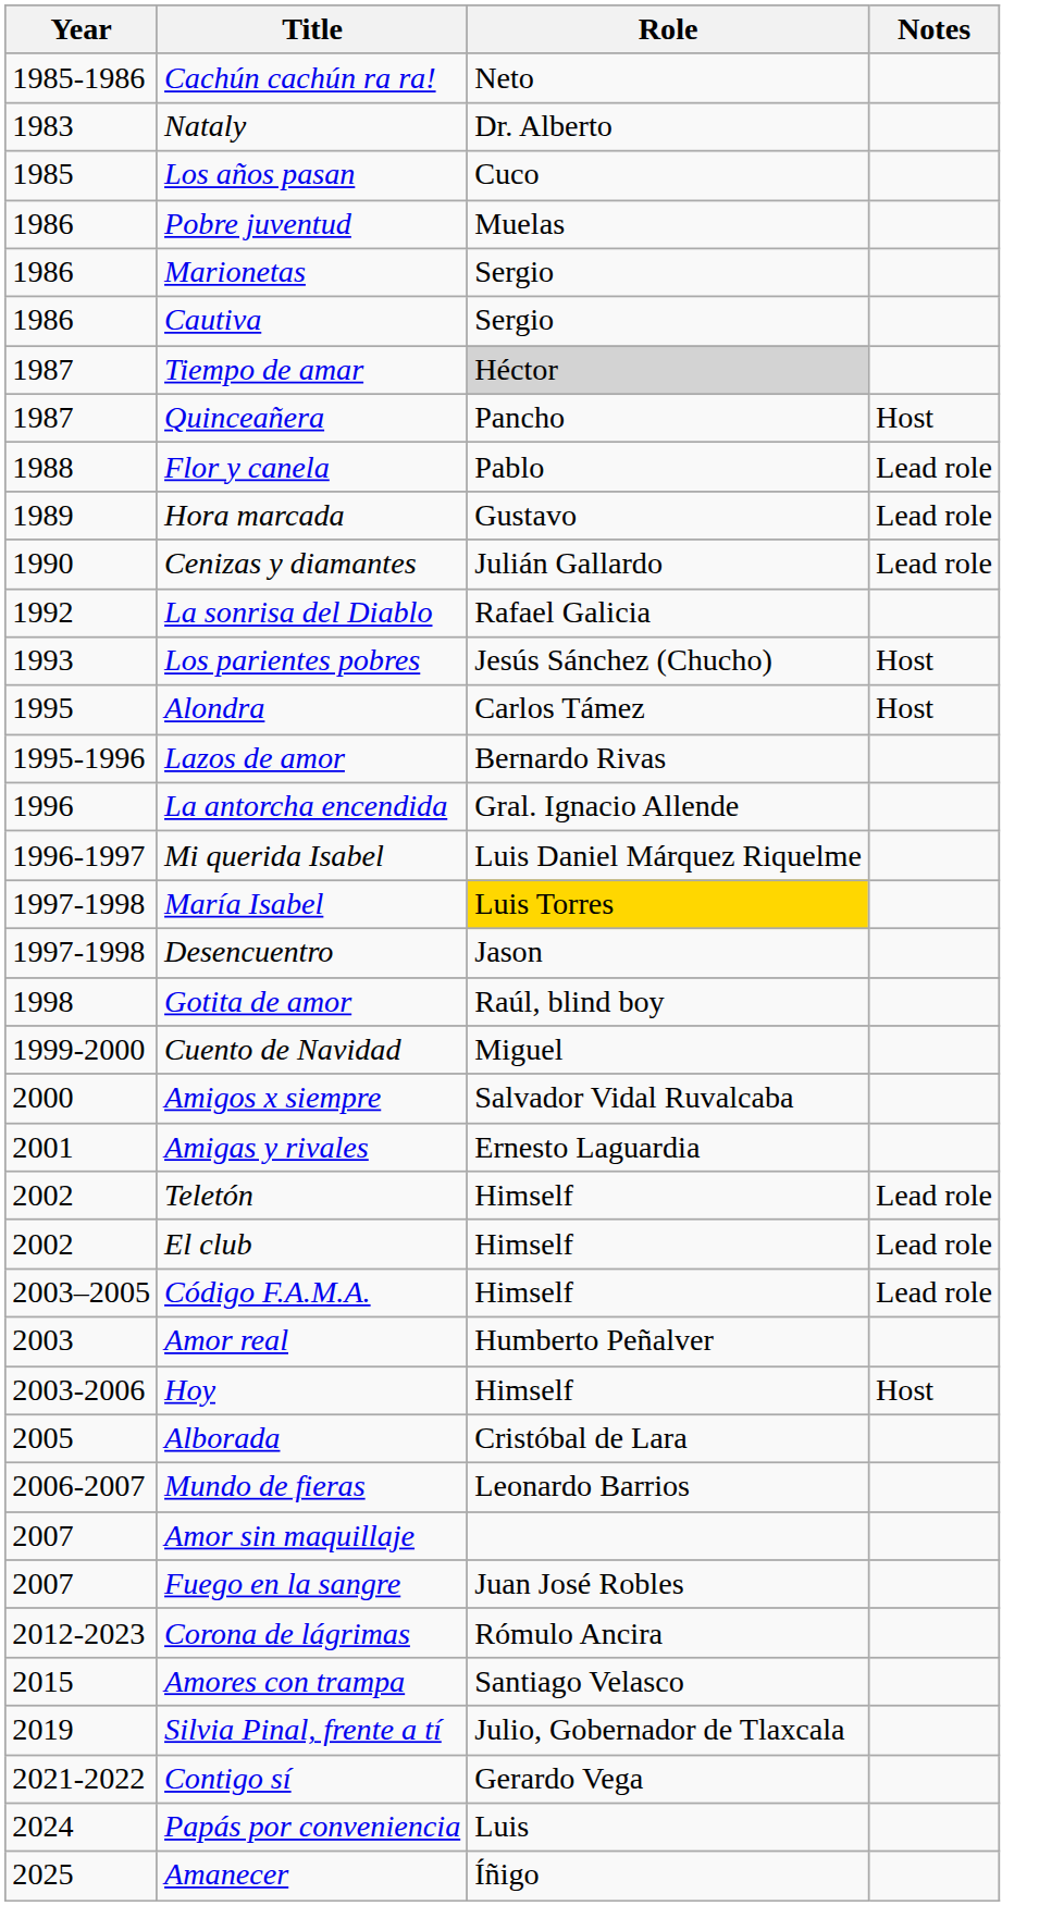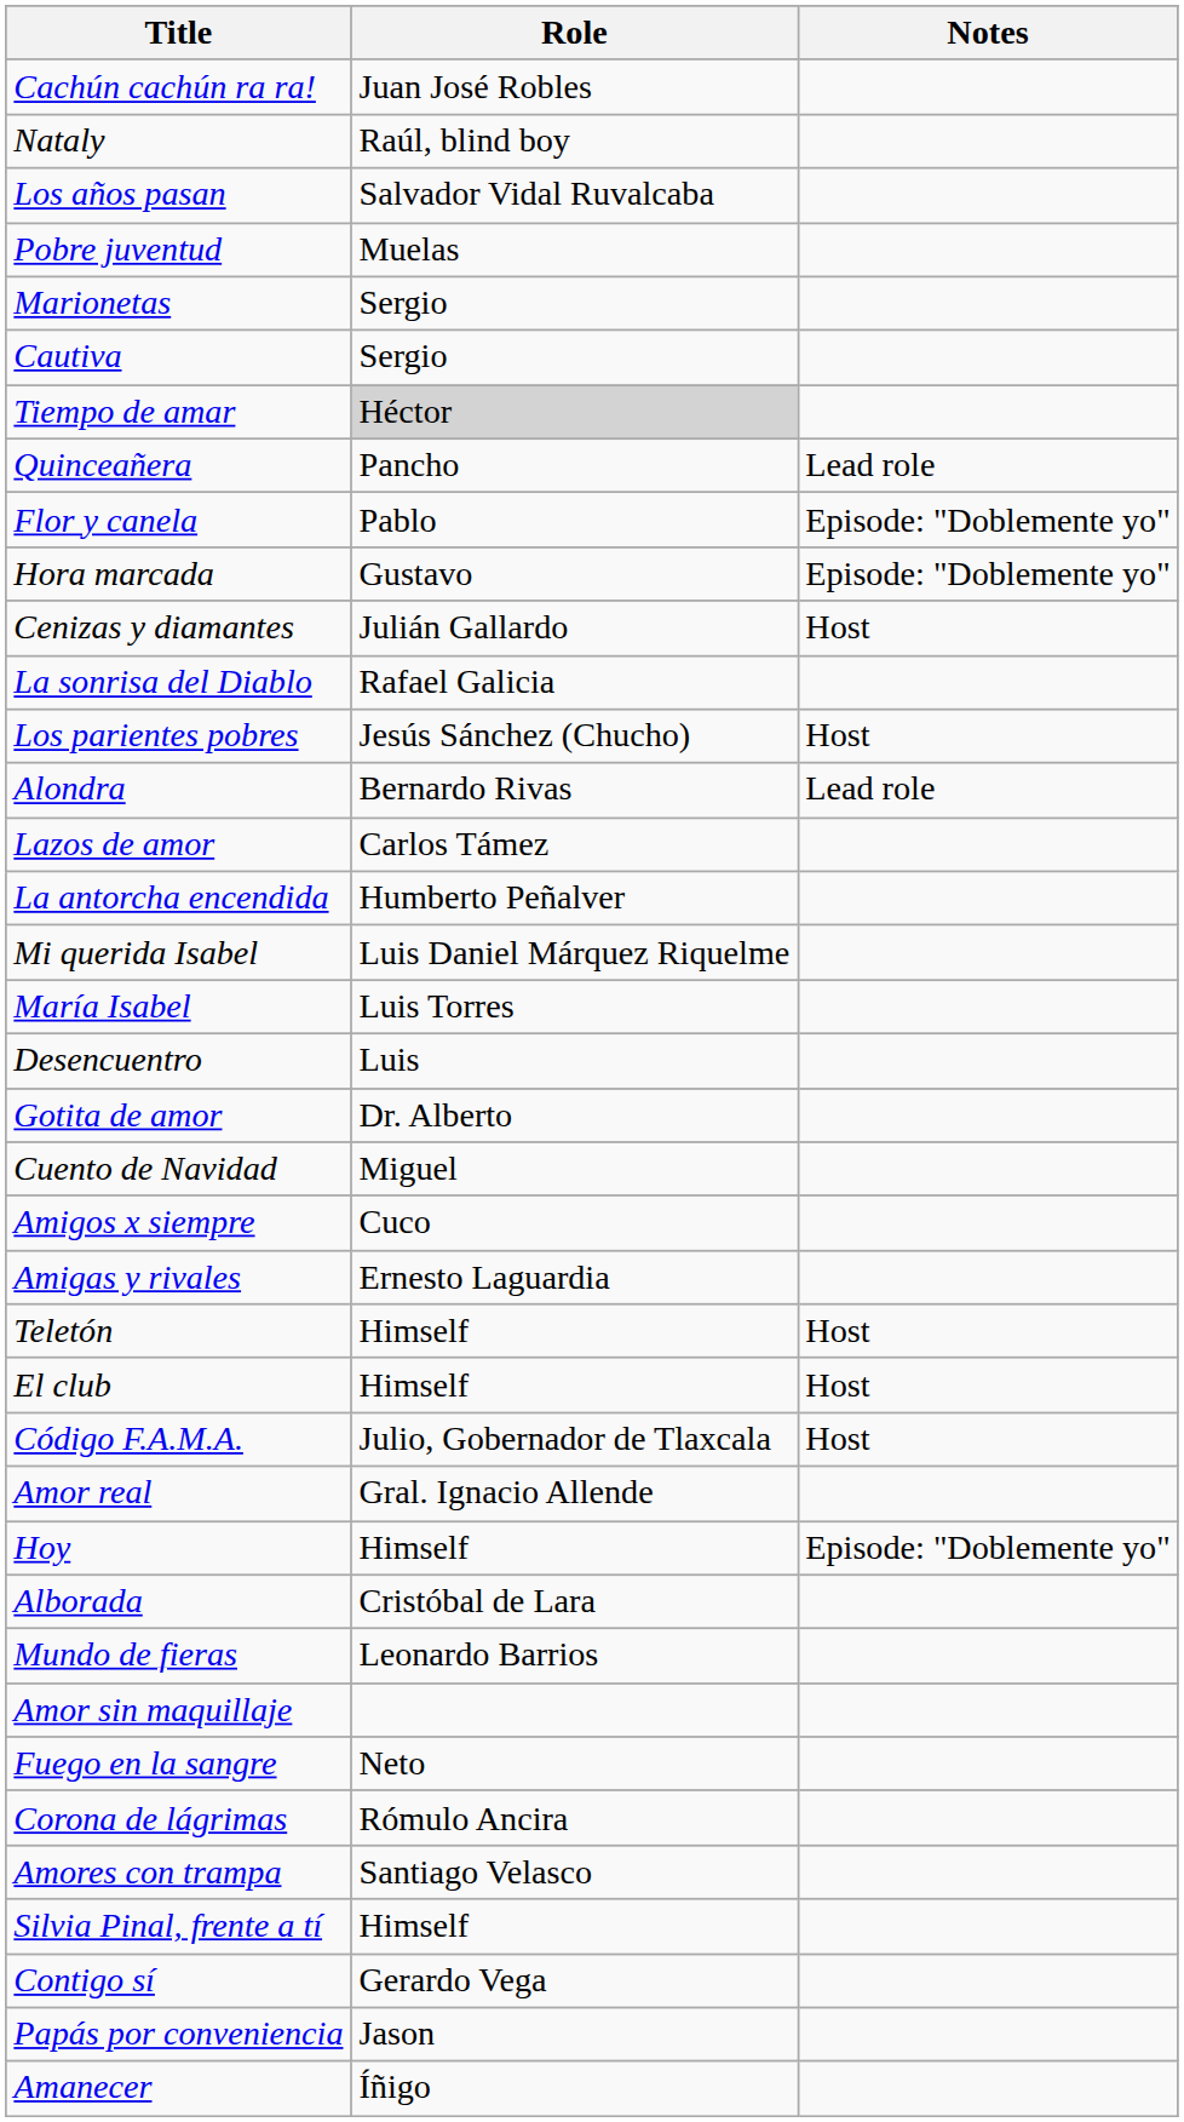- column: Year | 1985-1986 | 1983 | 1985 | 1986 | 1986 | 1986 | 1987 | 1987 | 1988 | 1989 | 1990 | 1992 | 1993 | 1995 | 1995-1996 | 1996 | 1996-1997 | 1997-1998 | 1997-1998 | 1998 | 1999-2000 | 2000 | 2001 | 2002 | 2002 | 2003–2005 | 2003 | 2003-2006 | 2005 | 2006-2007 | 2007 | 2007 | 2012-2023 | 2015 | 2019 | 2021-2022 | 2024 | 2025
Cachún cachún ra ra! | Role: Neto -> Juan José Robles
Nataly | Role: Dr. Alberto -> Raúl, blind boy
Los años pasan | Role: Cuco -> Salvador Vidal Ruvalcaba
Quinceañera | Notes: Host -> Lead role
Flor y canela | Notes: Lead role -> Episode: "Doblemente yo"
Hora marcada | Notes: Lead role -> Episode: "Doblemente yo"
Cenizas y diamantes | Notes: Lead role -> Host
Alondra | Role: Carlos Támez -> Bernardo Rivas
Alondra | Notes: Host -> Lead role
Lazos de amor | Role: Bernardo Rivas -> Carlos Támez
La antorcha encendida | Role: Gral. Ignacio Allende -> Humberto Peñalver
María Isabel | Role: gold background -> no background
Desencuentro | Role: Jason -> Luis
Gotita de amor | Role: Raúl, blind boy -> Dr. Alberto
Amigos x siempre | Role: Salvador Vidal Ruvalcaba -> Cuco
Teletón | Notes: Lead role -> Host
El club | Notes: Lead role -> Host
Código F.A.M.A. | Role: Himself -> Julio, Gobernador de Tlaxcala
Código F.A.M.A. | Notes: Lead role -> Host
Amor real | Role: Humberto Peñalver -> Gral. Ignacio Allende
Hoy | Notes: Host -> Episode: "Doblemente yo"
Fuego en la sangre | Role: Juan José Robles -> Neto
Silvia Pinal, frente a tí | Role: Julio, Gobernador de Tlaxcala -> Himself
Papás por conveniencia | Role: Luis -> Jason
